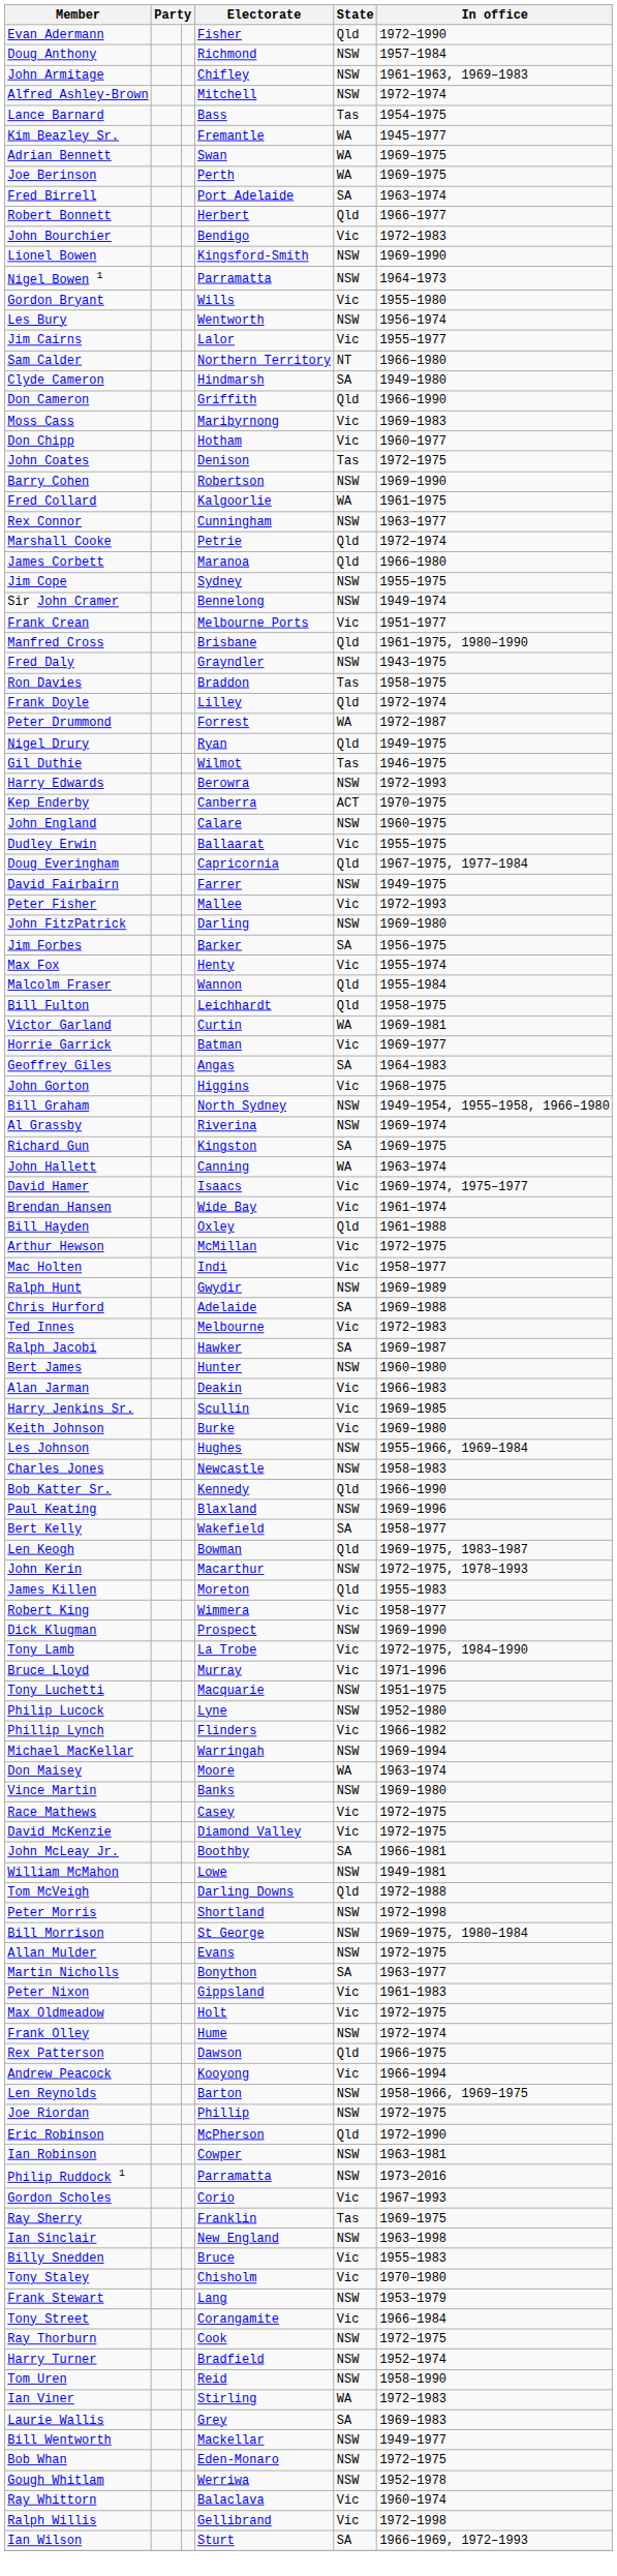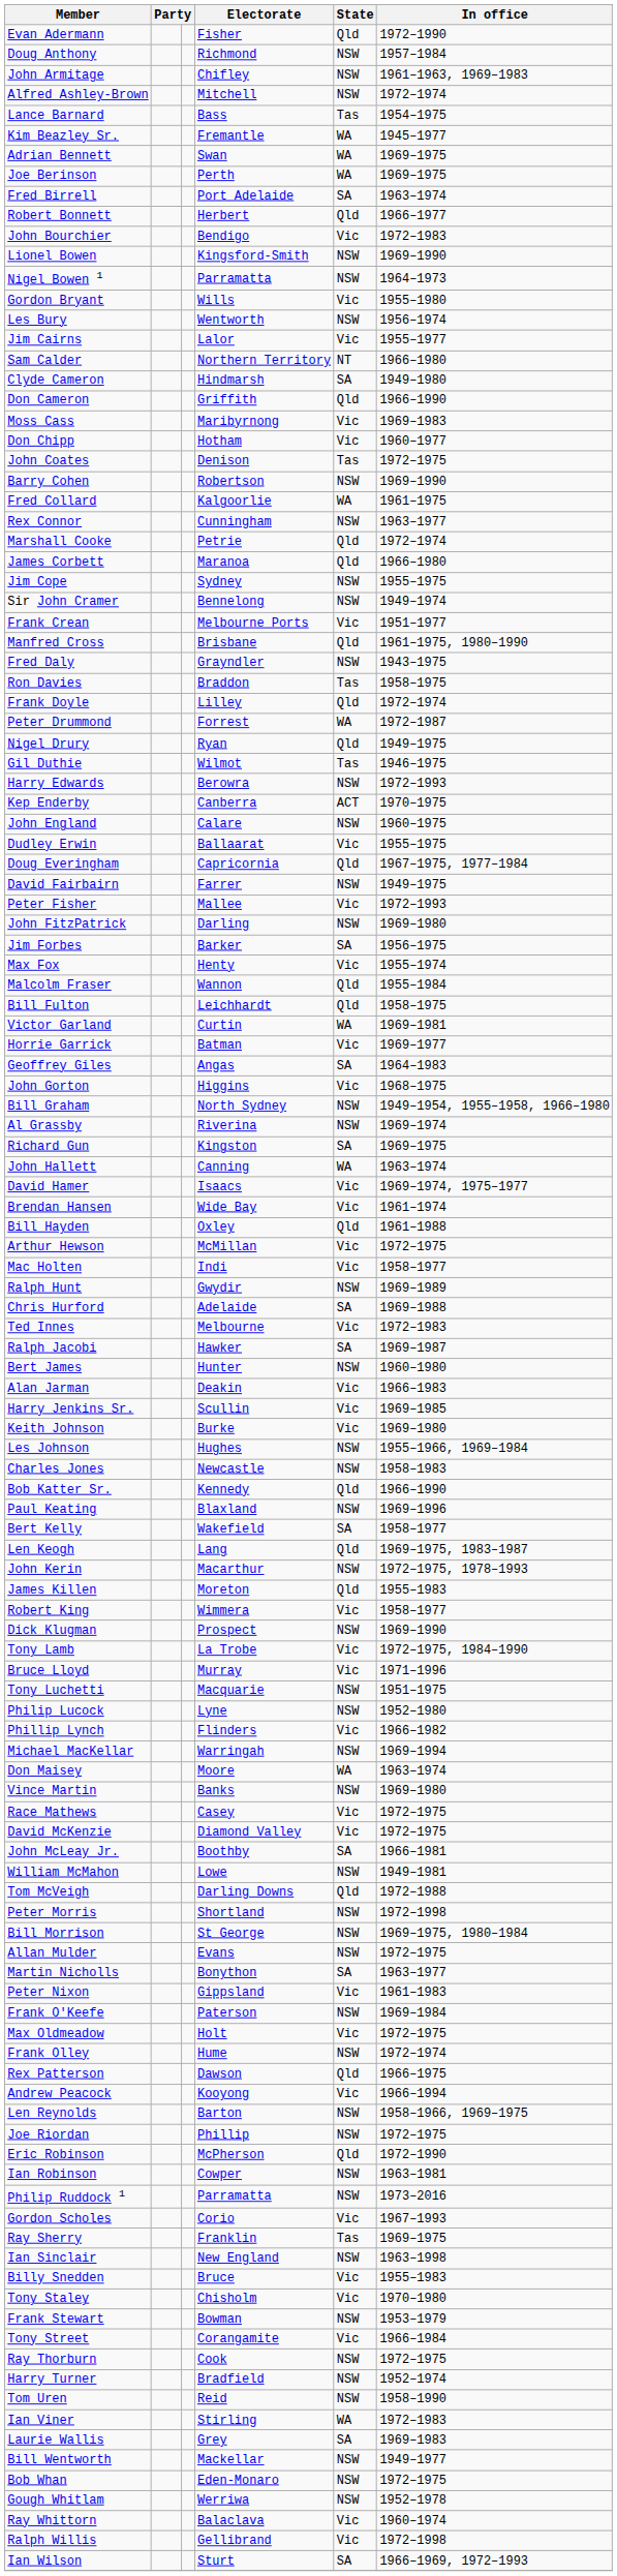Len Keogh | Electorate: Bowman -> Lang
+ row: Frank O'Keefe | Paterson | NSW | 1969–1984
Frank Stewart | Electorate: Lang -> Bowman
